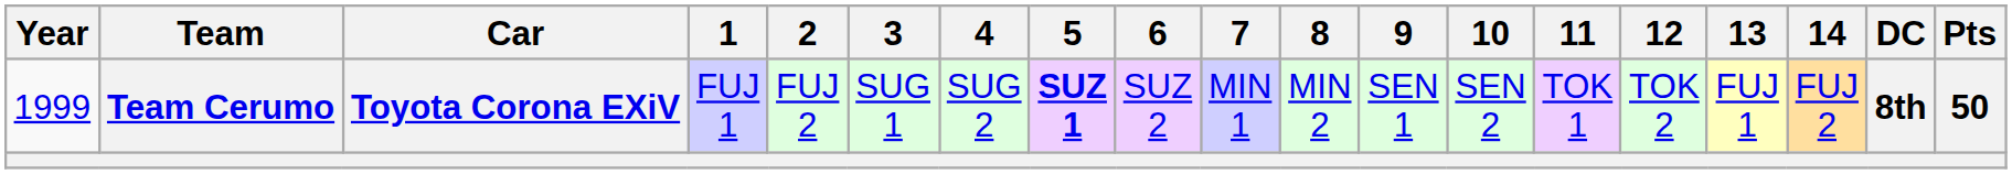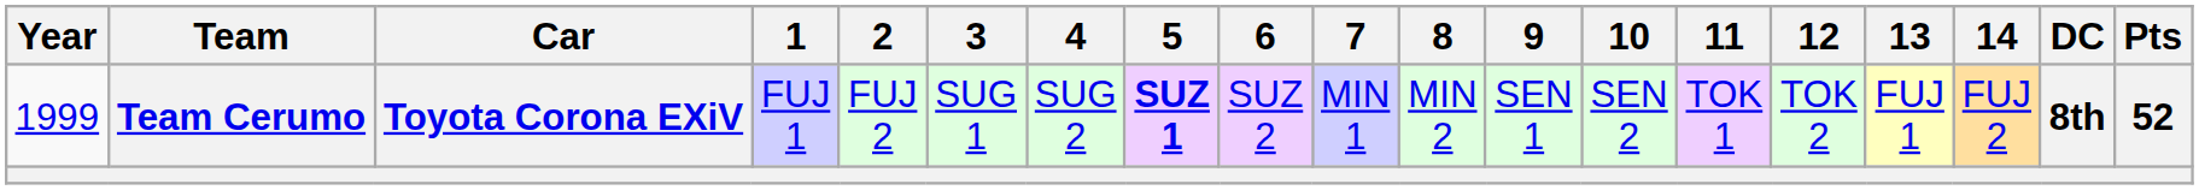Team Cerumo | Pts: 50 -> 52
